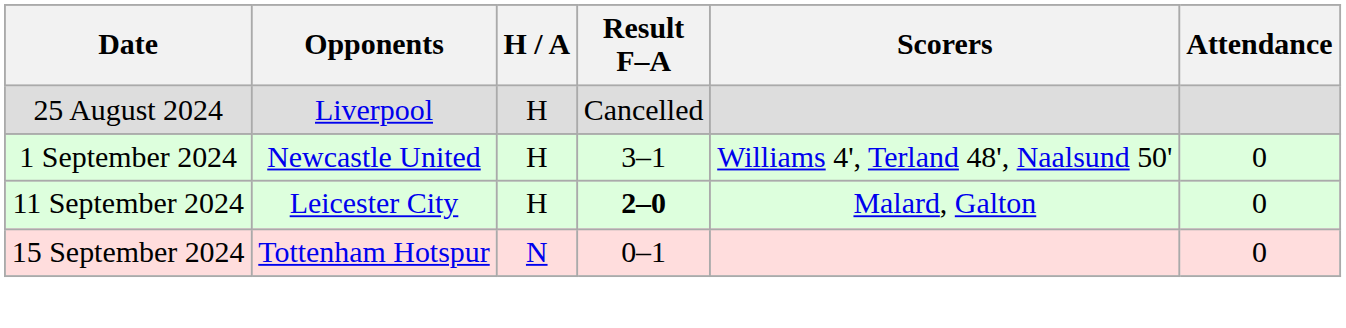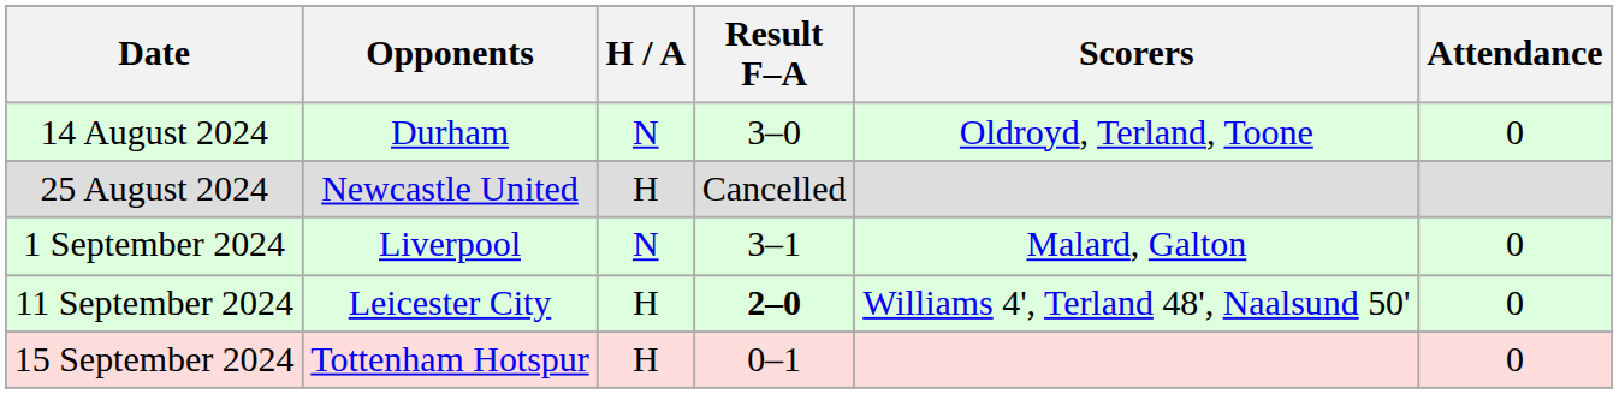+ row: 14 August 2024 | Durham | N | 3–0 | Oldroyd, Terland, Toone | 0
25 August 2024 | Opponents: Liverpool -> Newcastle United
1 September 2024 | Opponents: Newcastle United -> Liverpool
1 September 2024 | H / A: H -> N
1 September 2024 | Scorers: Williams 4', Terland 48', Naalsund 50' -> Malard, Galton
11 September 2024 | Scorers: Malard, Galton -> Williams 4', Terland 48', Naalsund 50'
15 September 2024 | H / A: N -> H
